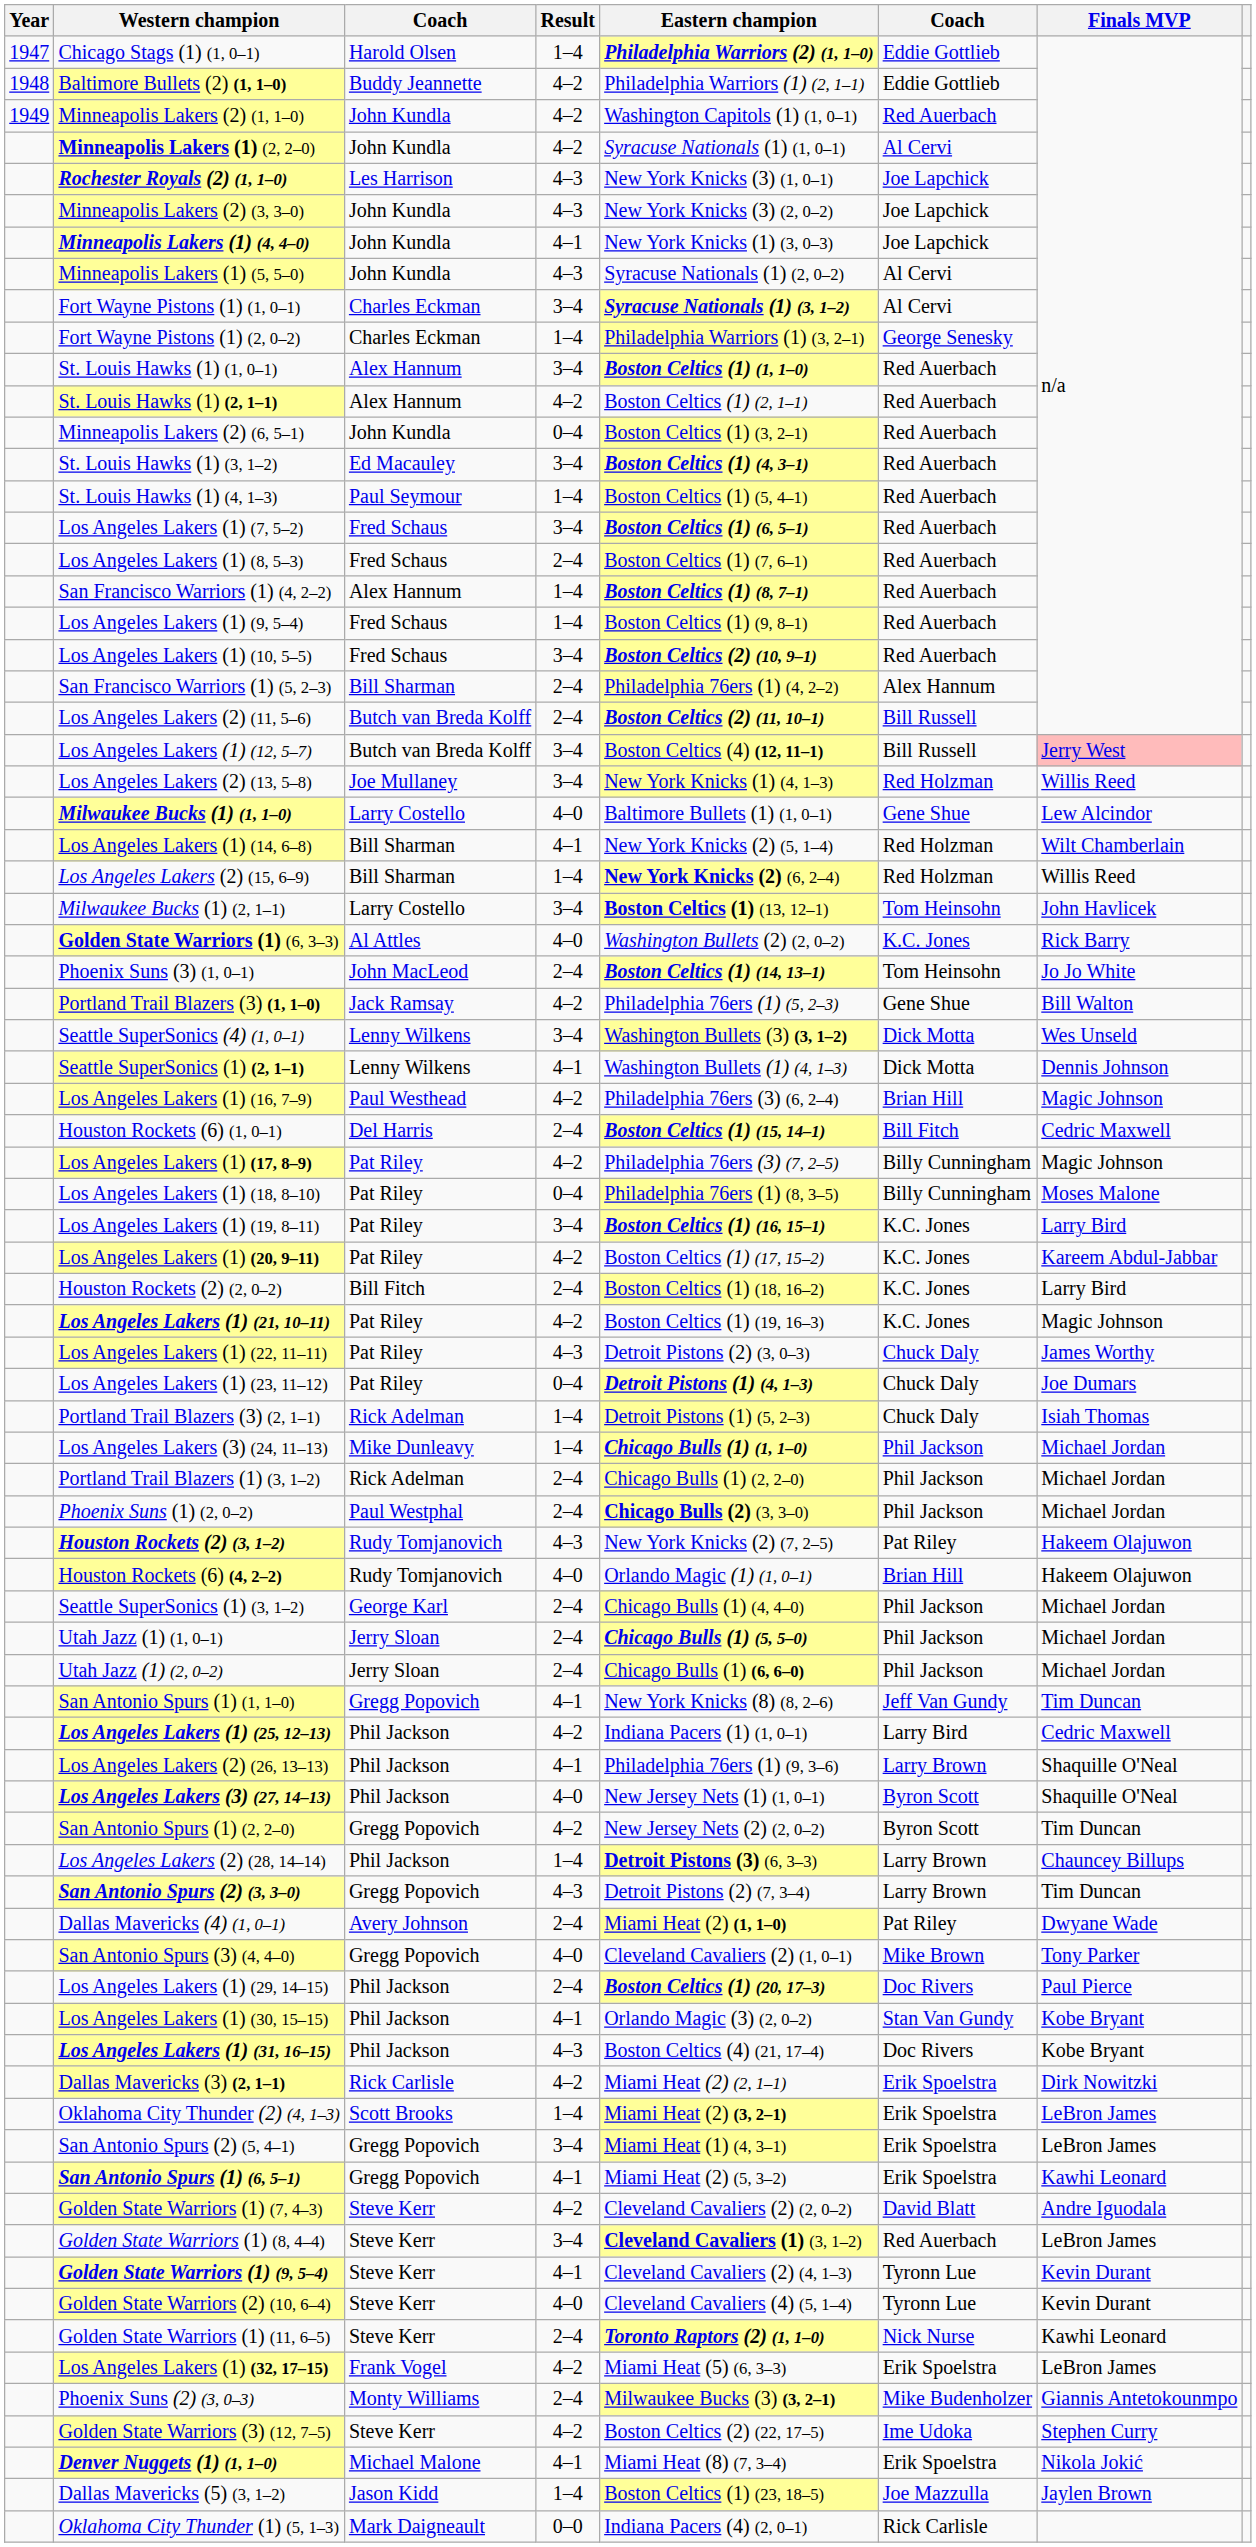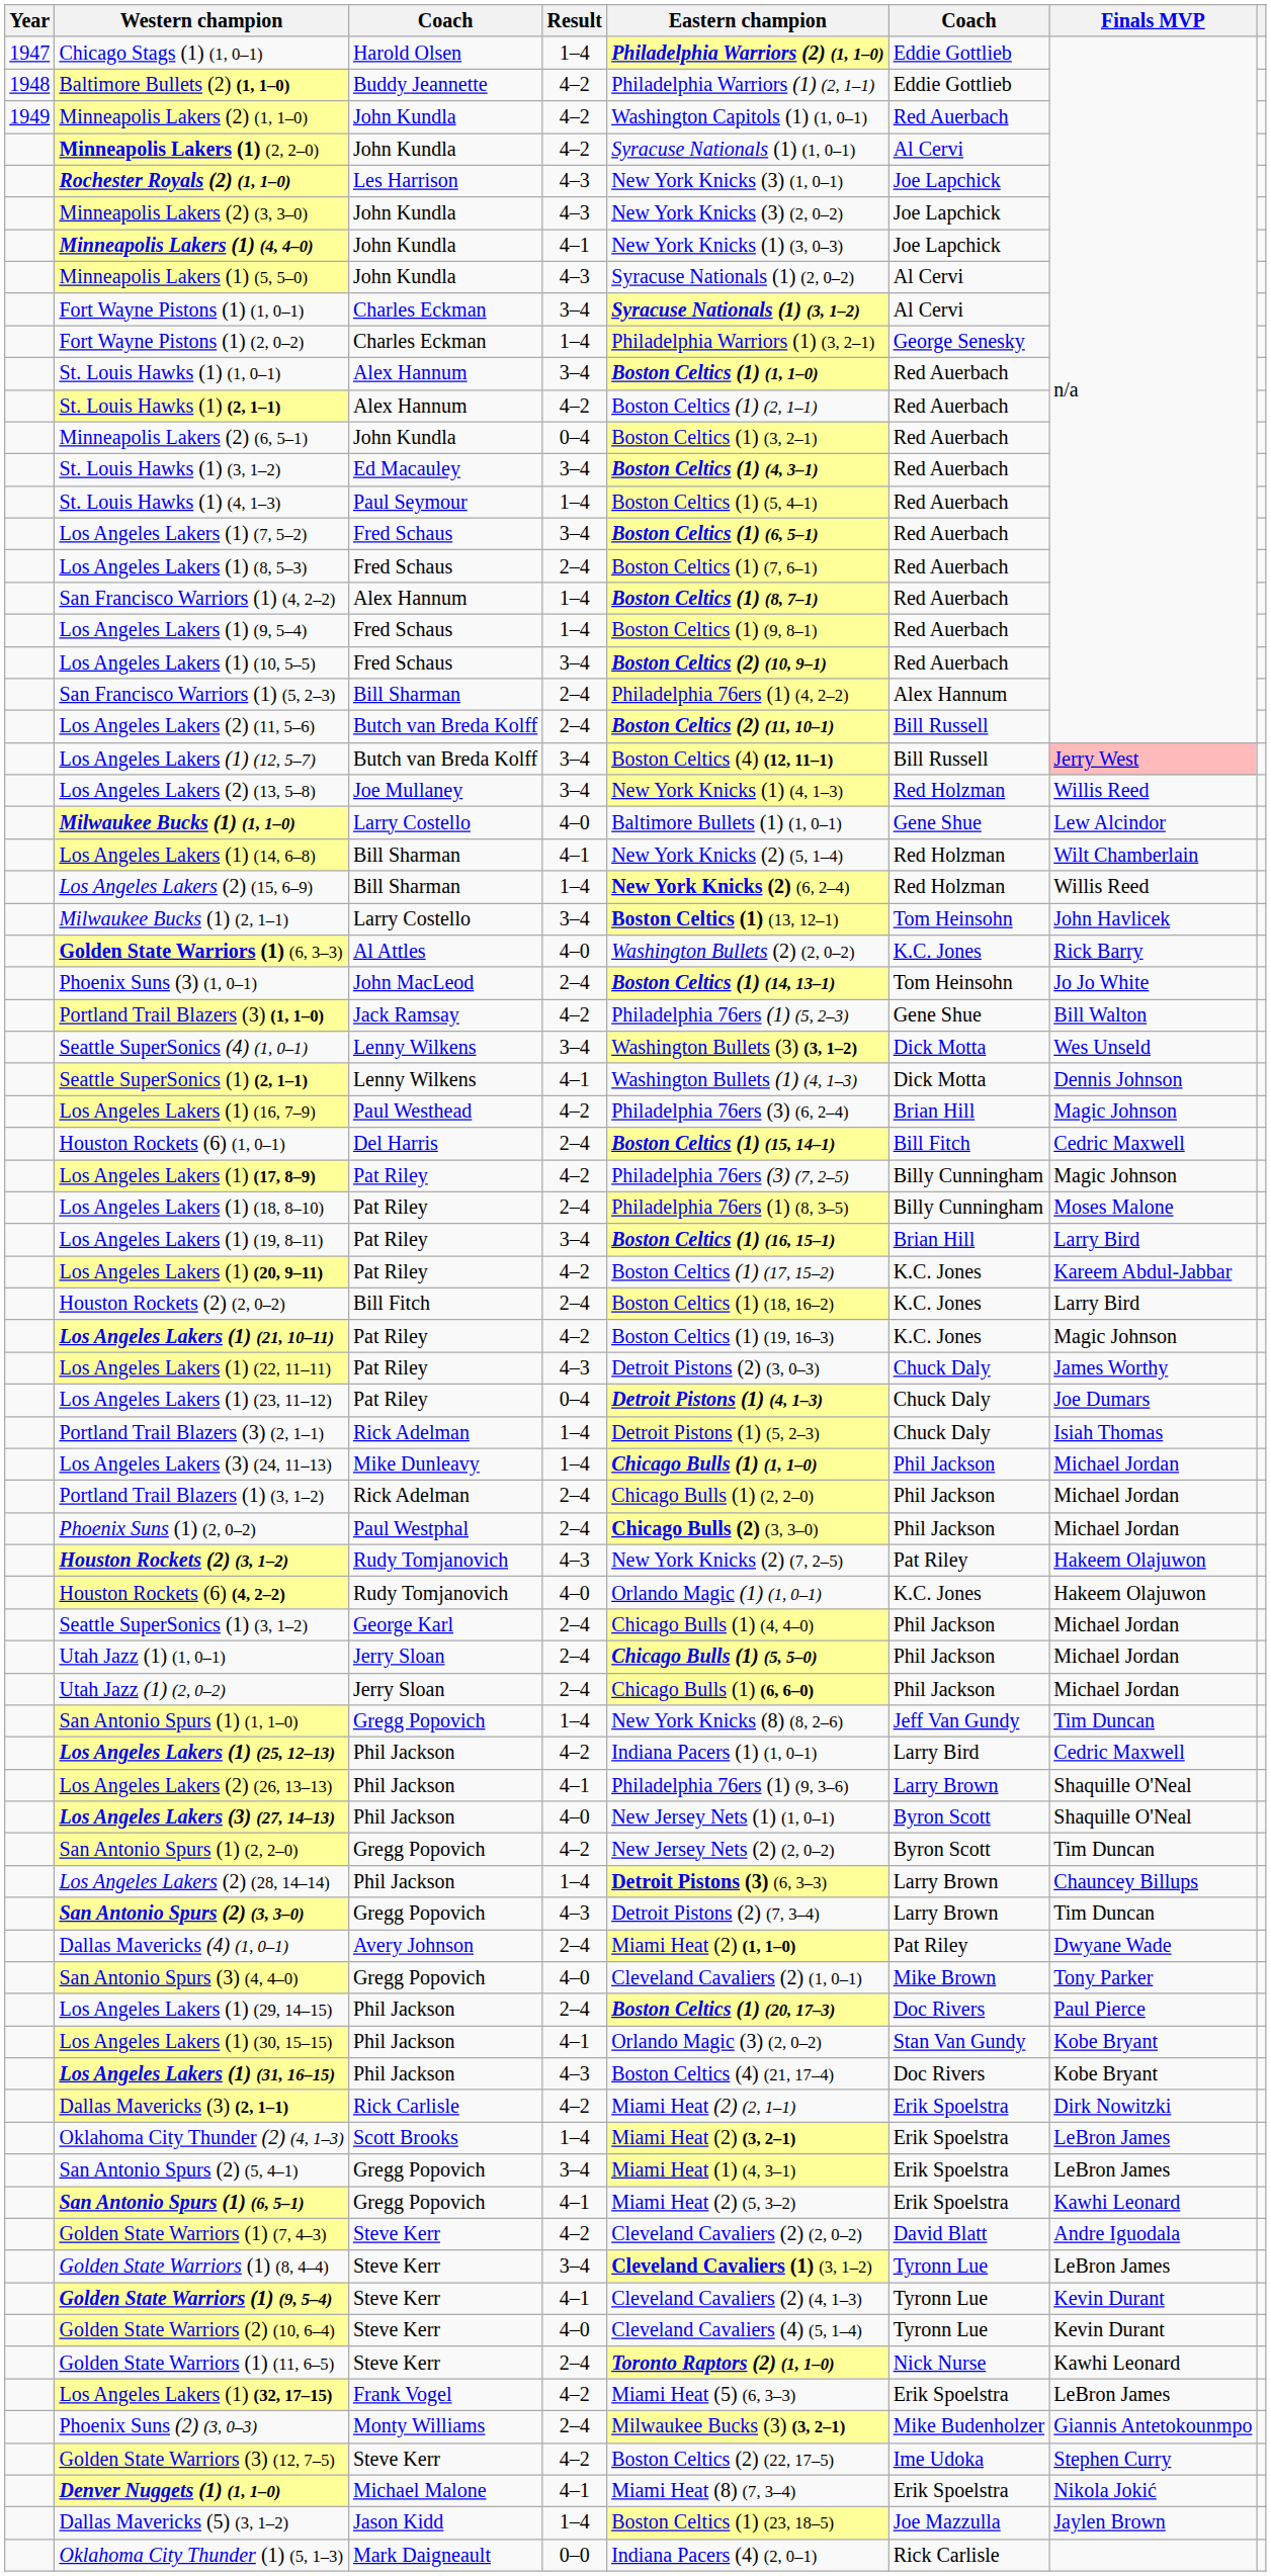Los Angeles Lakers (1) (18, 8–10) | Result: 0–4 -> 2–4
Los Angeles Lakers (1) (19, 8–11) | column 6: K.C. Jones -> Brian Hill
Houston Rockets (6) (4, 2–2) | column 6: Brian Hill -> K.C. Jones
San Antonio Spurs (1) (1, 1–0) | Result: 4–1 -> 1–4
Golden State Warriors (1) (8, 4–4) | column 6: Red Auerbach -> Tyronn Lue
